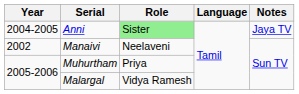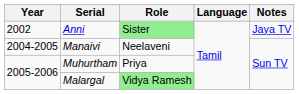Anni | Year: 2004-2005 -> 2002
Manaivi | Year: 2002 -> 2004-2005
Malargal | Role: no background -> lightgreen background
